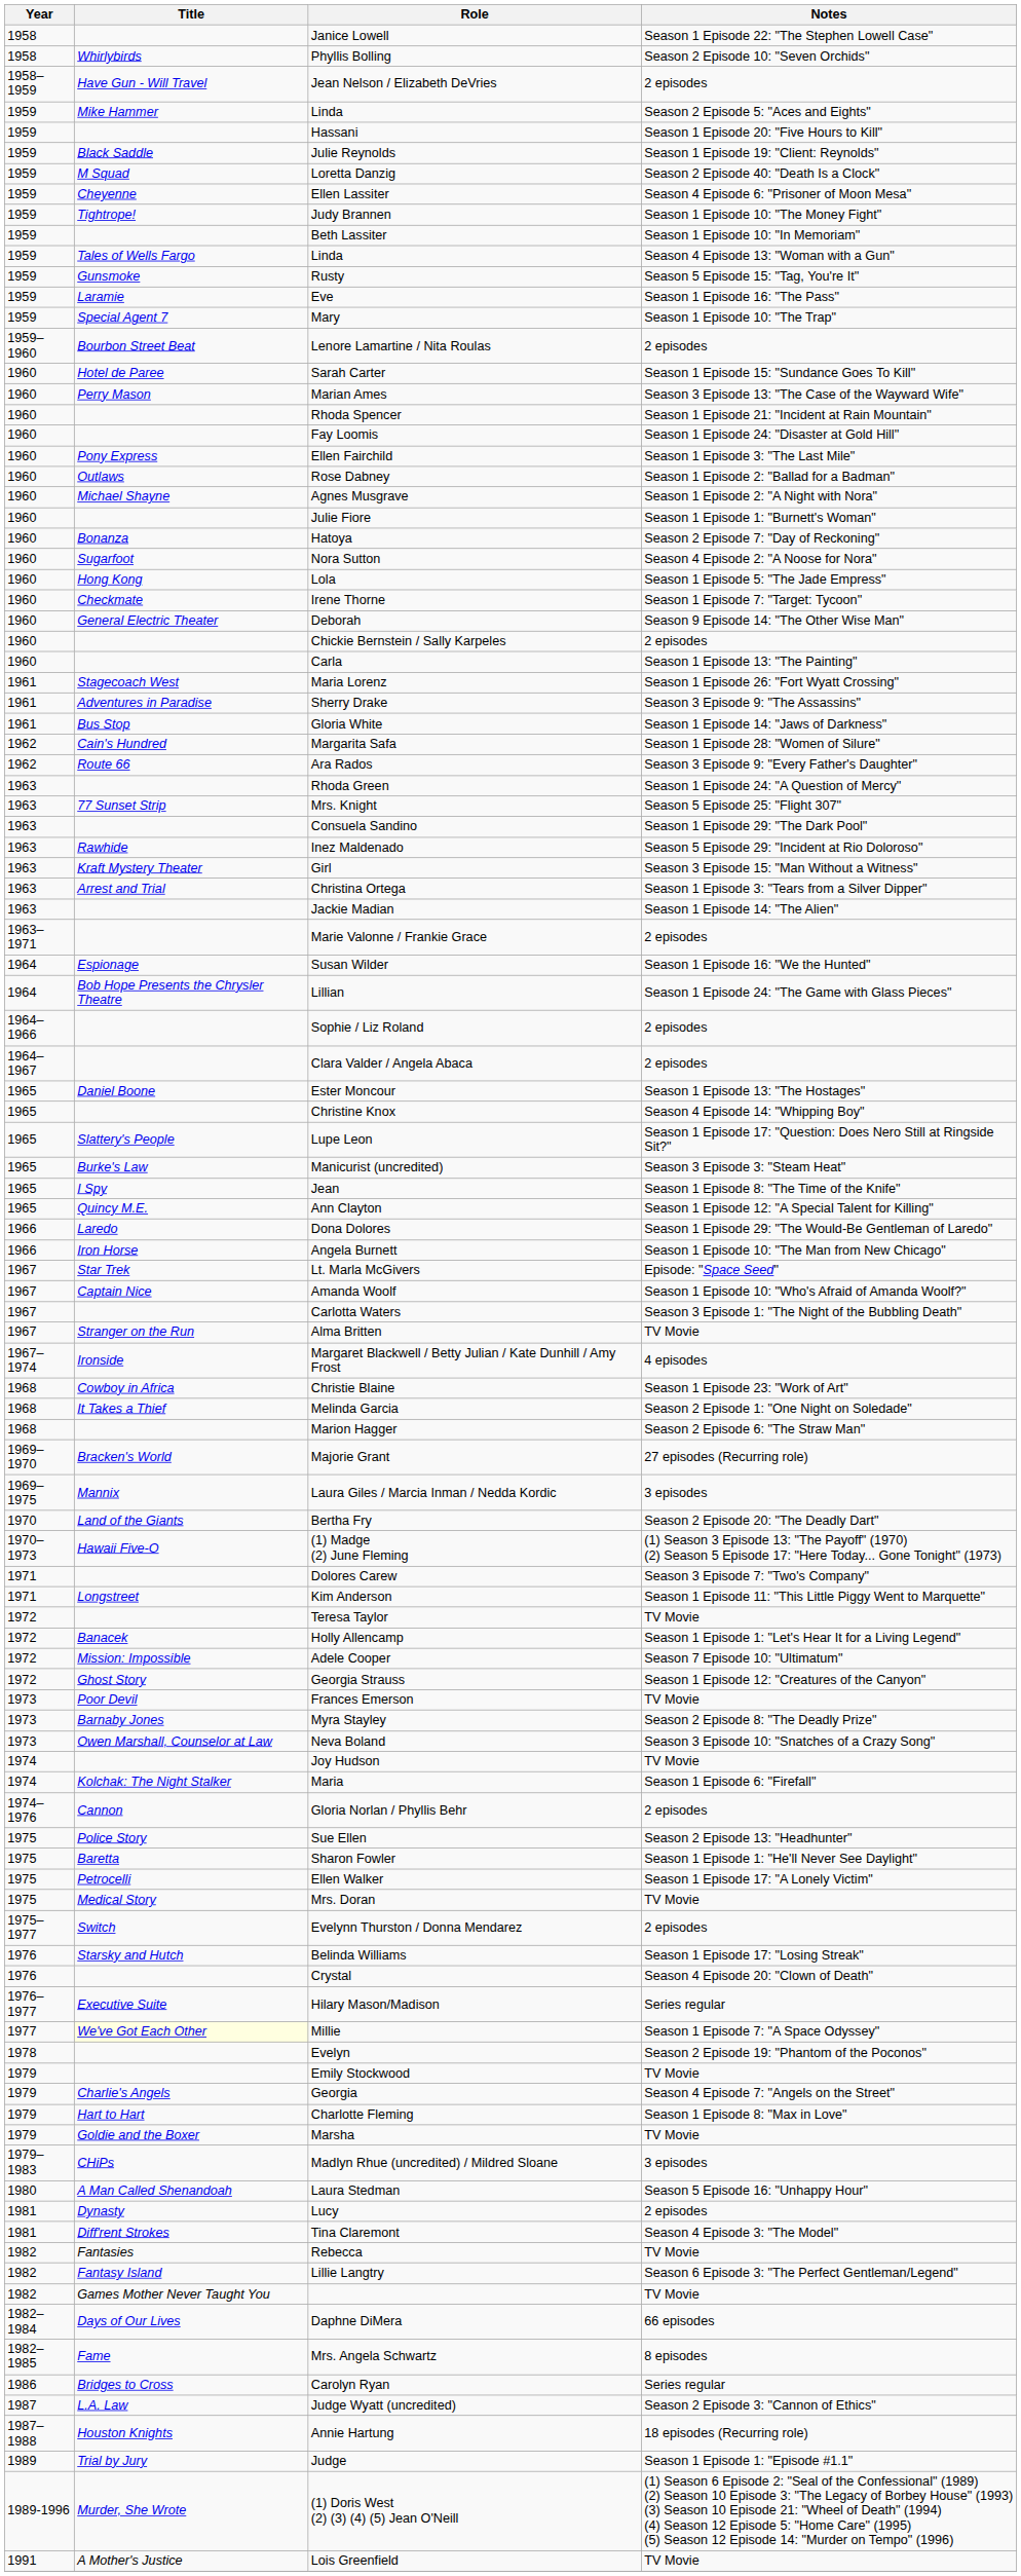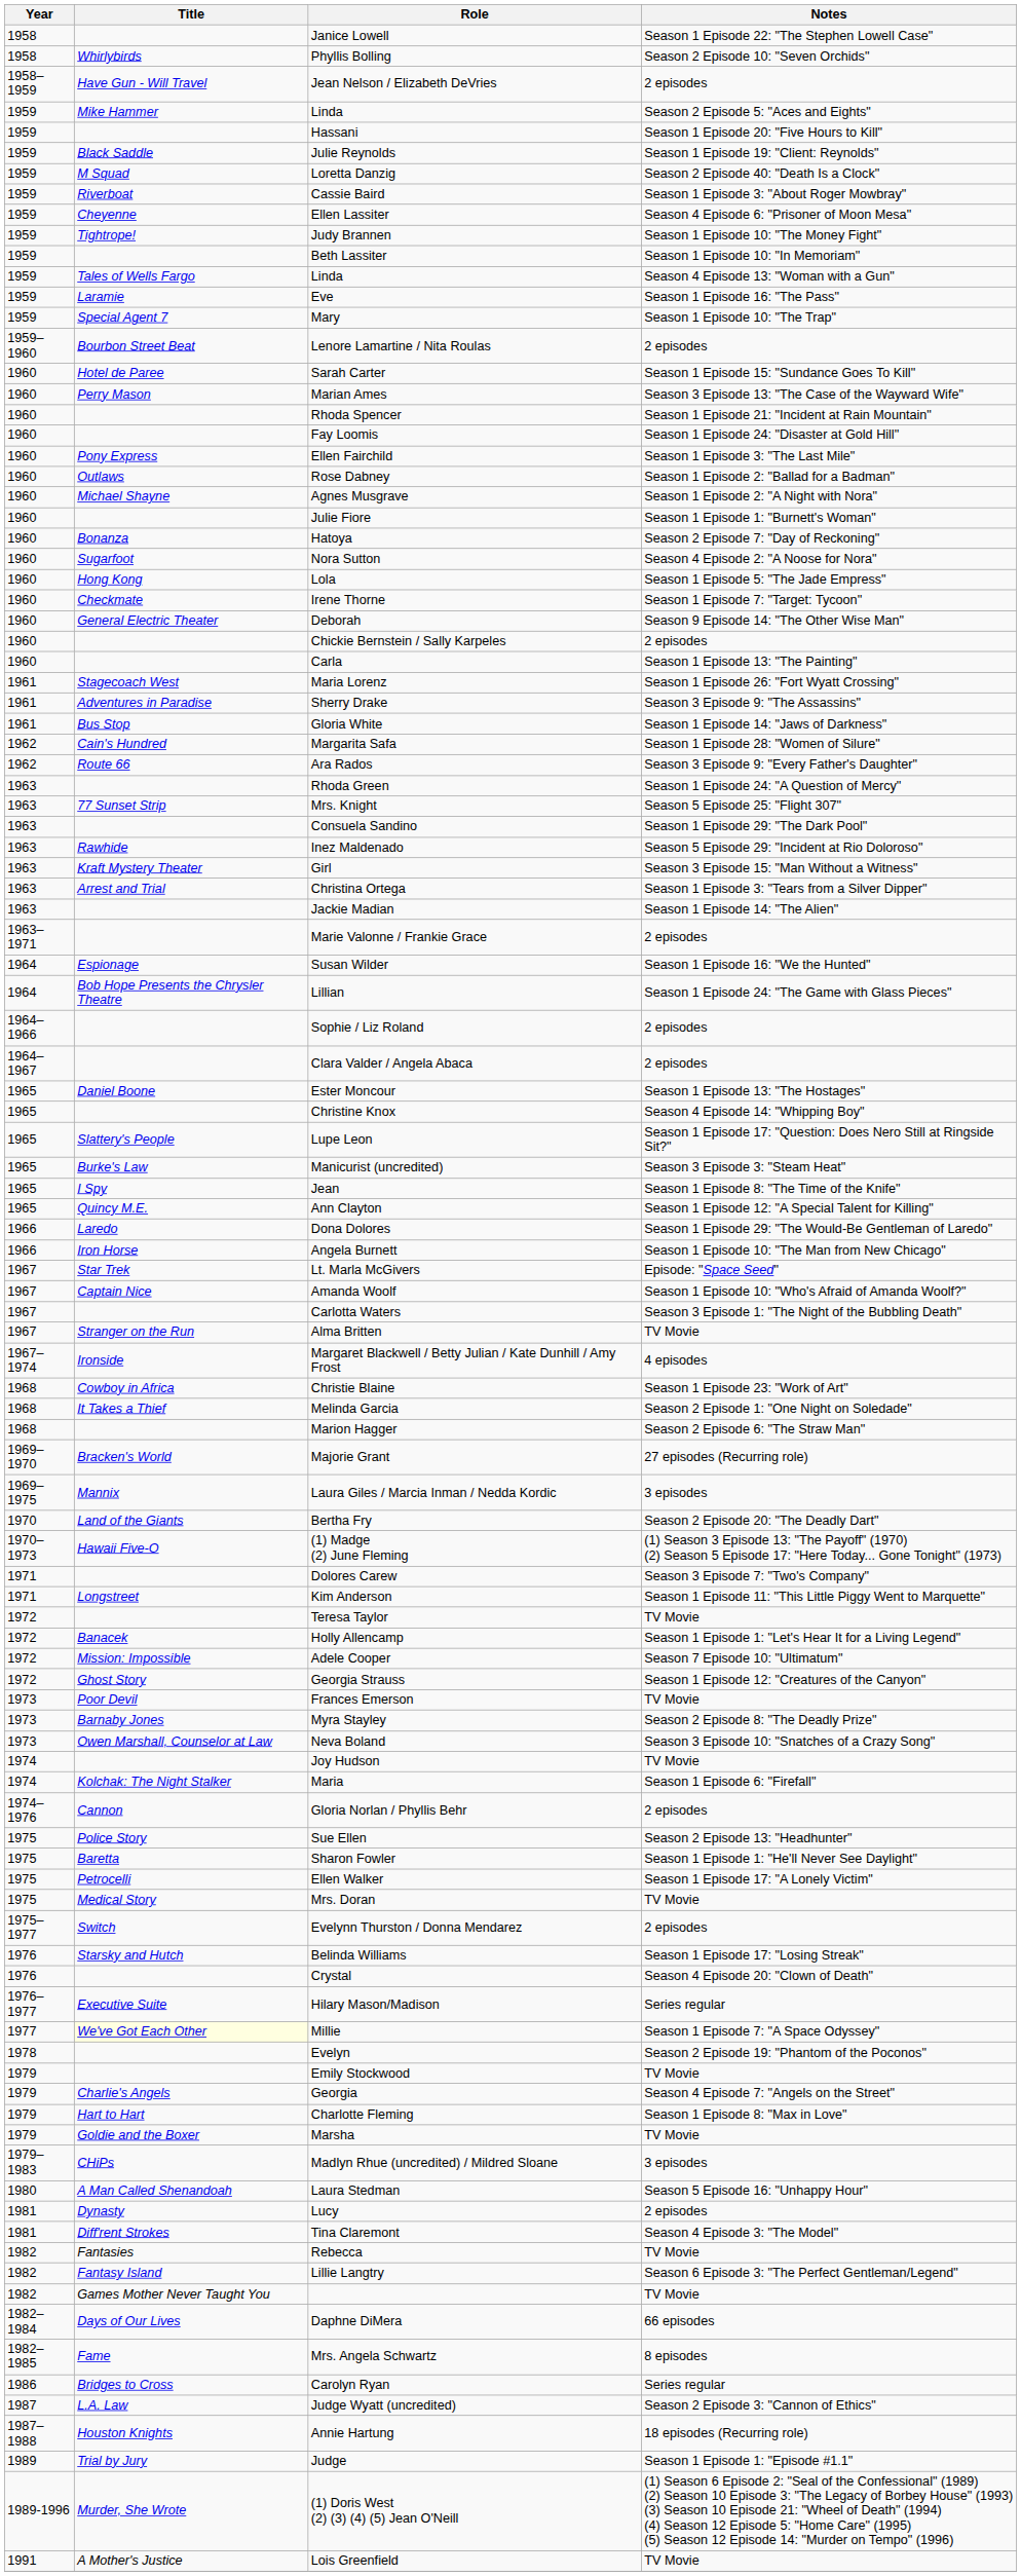+ row: 1959 | Riverboat | Cassie Baird | Season 1 Episode 3: "About Roger Mowbray"
- row: 1959 | Gunsmoke | Rusty | Season 5 Episode 15: "Tag, You're It"
